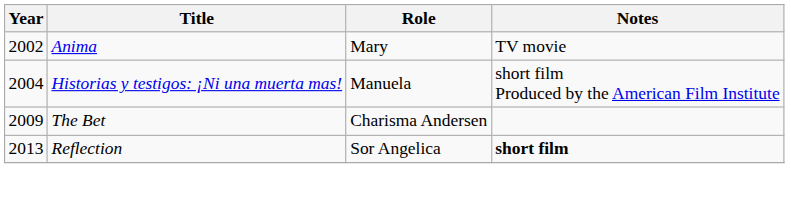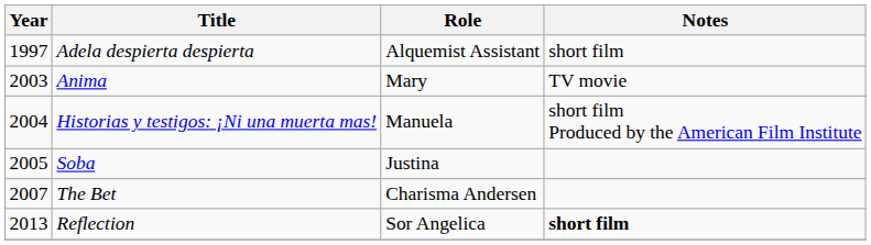+ row: 1997 | Adela despierta despierta | Alquemist Assistant | short film
Anima | Year: 2002 -> 2003
+ row: 2005 | Soba | Justina
The Bet | Year: 2009 -> 2007
